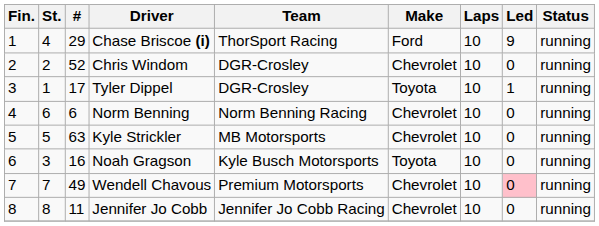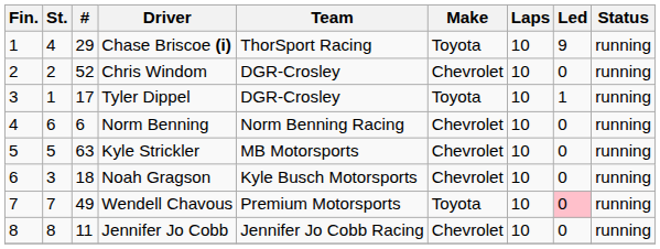Chase Briscoe (i) | Make: Ford -> Toyota
Noah Gragson | #: 16 -> 18
Noah Gragson | Make: Toyota -> Chevrolet
Wendell Chavous | Make: Chevrolet -> Toyota
